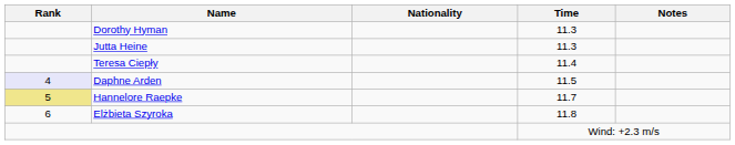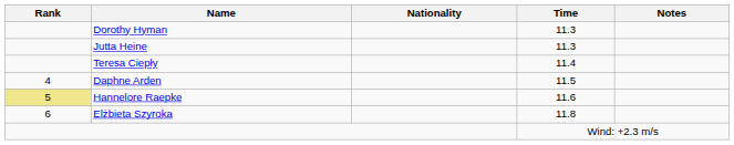Daphne Arden | Rank: lavender background -> no background
Hannelore Raepke | Time: 11.7 -> 11.6
